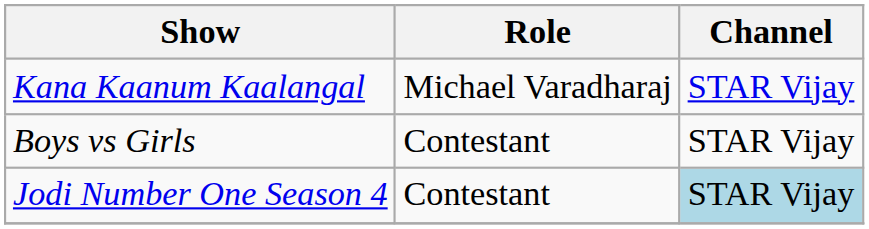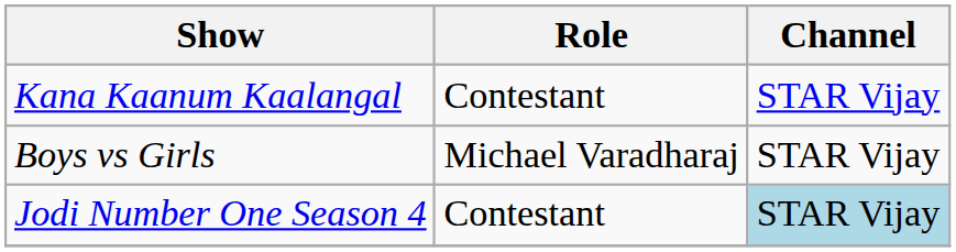Kana Kaanum Kaalangal | Role: Michael Varadharaj -> Contestant
Boys vs Girls | Role: Contestant -> Michael Varadharaj
